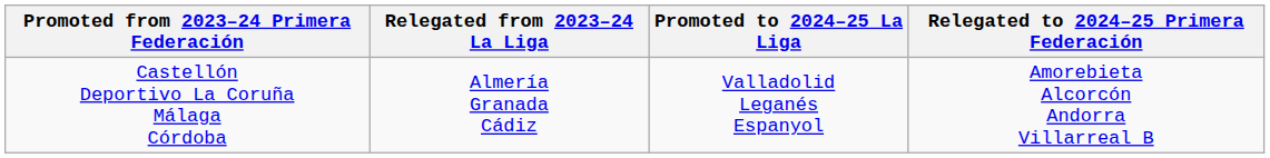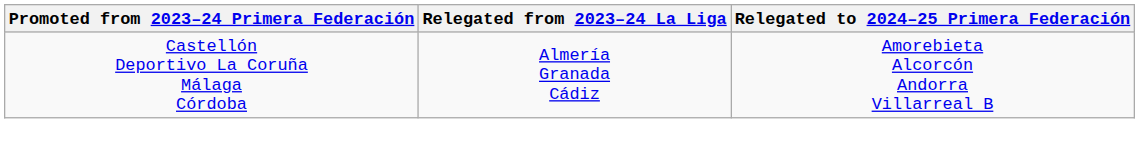- column: Promoted to 2024–25 La Liga | Valladolid Leganés Espanyol
